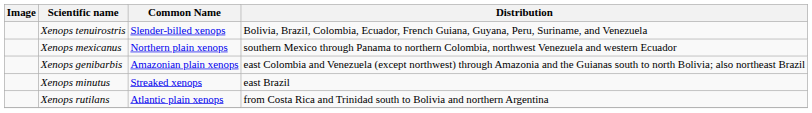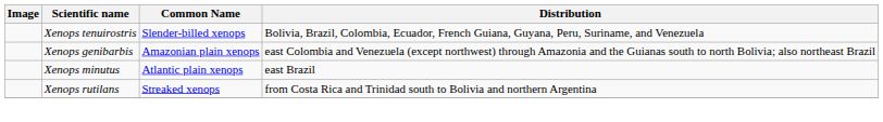- row: Xenops mexicanus | Northern plain xenops | southern Mexico through Panama to northern Colombia, northwest Venezuela and western Ecuador
Xenops minutus | Common Name: Streaked xenops -> Atlantic plain xenops
Xenops rutilans | Common Name: Atlantic plain xenops -> Streaked xenops
